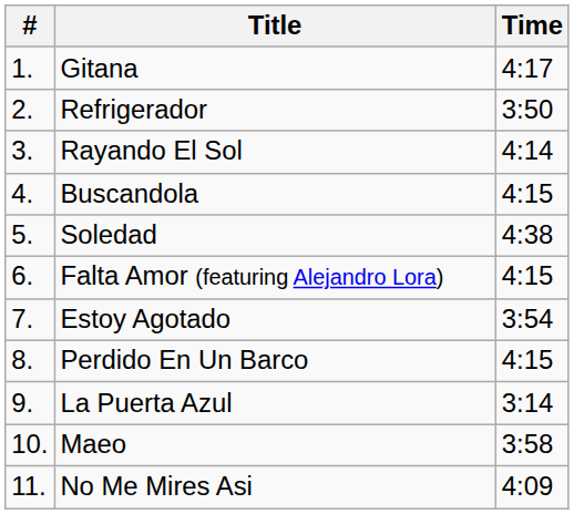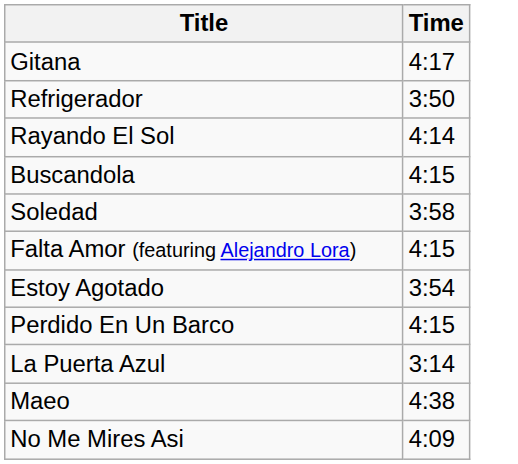- column: # | 1. | 2. | 3. | 4. | 5. | 6. | 7. | 8. | 9. | 10. | 11.
Soledad | Time: 4:38 -> 3:58
Maeo | Time: 3:58 -> 4:38
